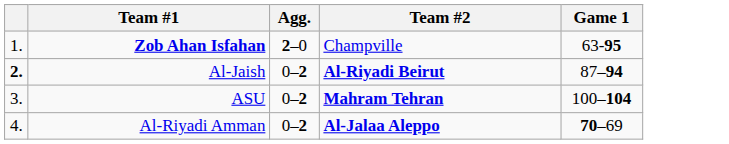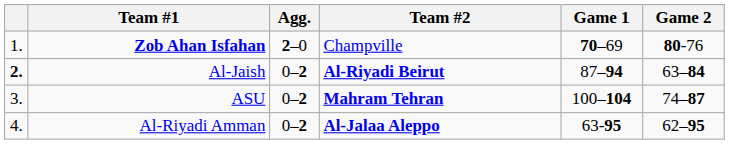+ column: Game 2 | 80-76 | 63–84 | 74–87 | 62–95
Zob Ahan Isfahan | Game 1: 63-95 -> 70–69
Al-Riyadi Amman | Game 1: 70–69 -> 63-95
